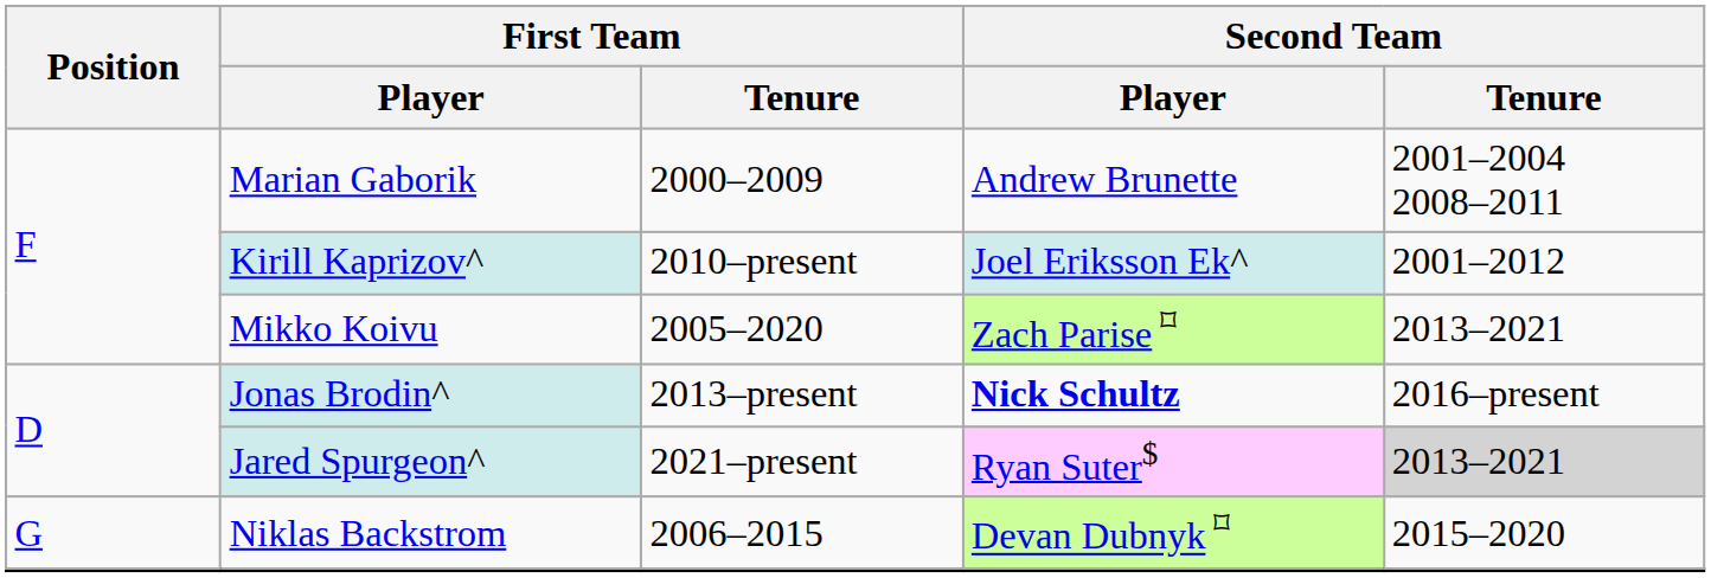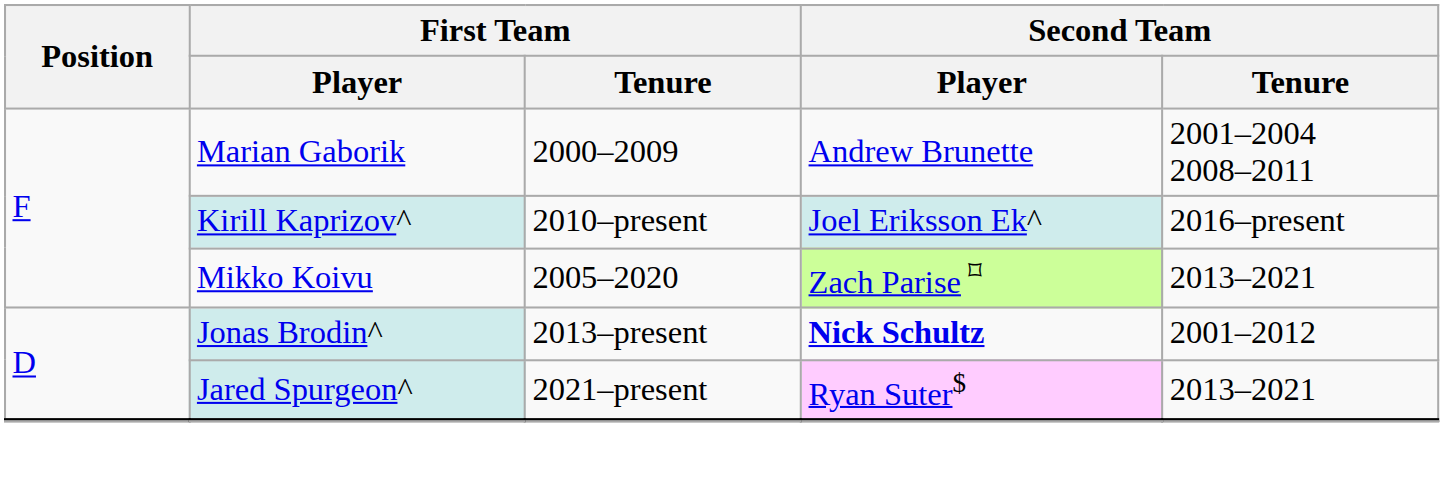Kirill Kaprizov^ | Second Team / Tenure: 2001–2012 -> 2016–present
Jonas Brodin^ | Second Team / Tenure: 2016–present -> 2001–2012
Jared Spurgeon^ | Second Team / Tenure: lightgrey background -> no background
- row: G | Niklas Backstrom | 2006–2015 | Devan Dubnyk ⌑ | 2015–2020
